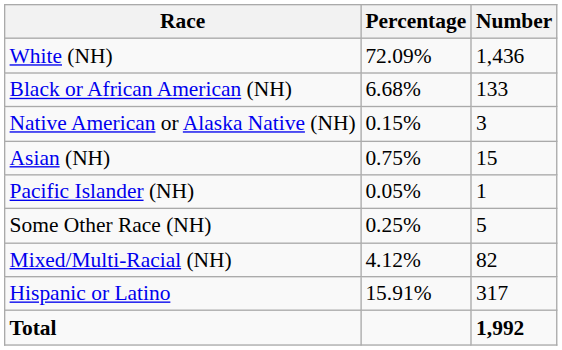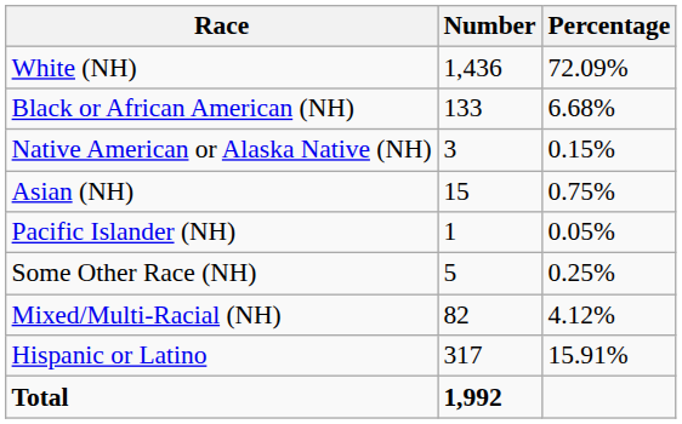columns swapped: Number <-> Percentage
